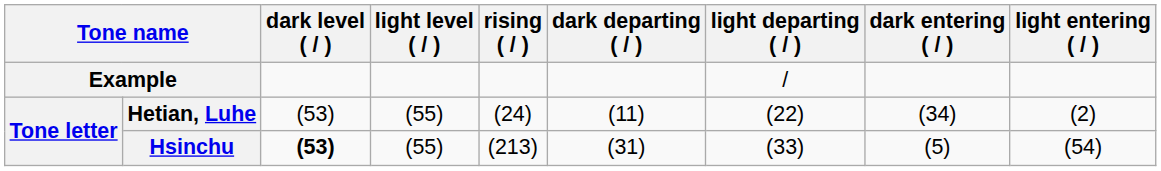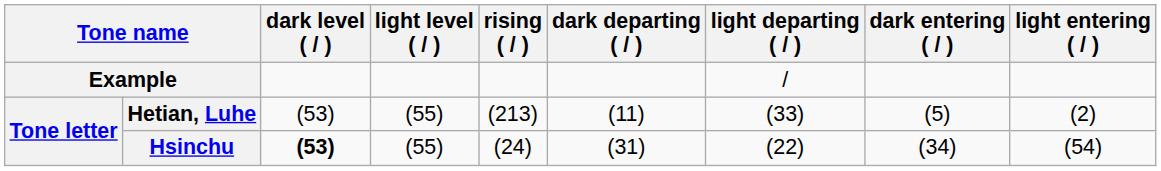Hetian, Luhe | rising ( / ): (24) -> (213)
Hetian, Luhe | light departing ( / ): (22) -> (33)
Hetian, Luhe | dark entering ( / ): (34) -> (5)
Hsinchu | rising ( / ): (213) -> (24)
Hsinchu | light departing ( / ): (33) -> (22)
Hsinchu | dark entering ( / ): (5) -> (34)
